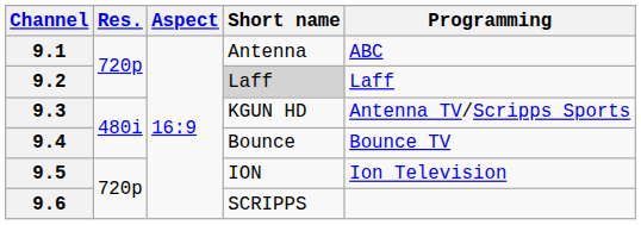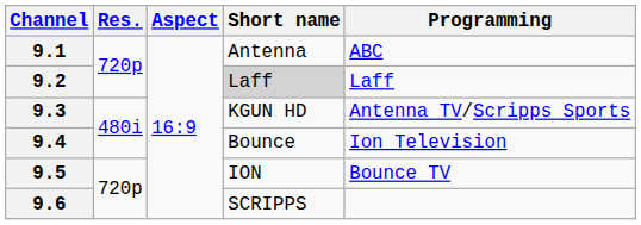9.4 | Programming: Bounce TV -> Ion Television
9.5 | Programming: Ion Television -> Bounce TV
